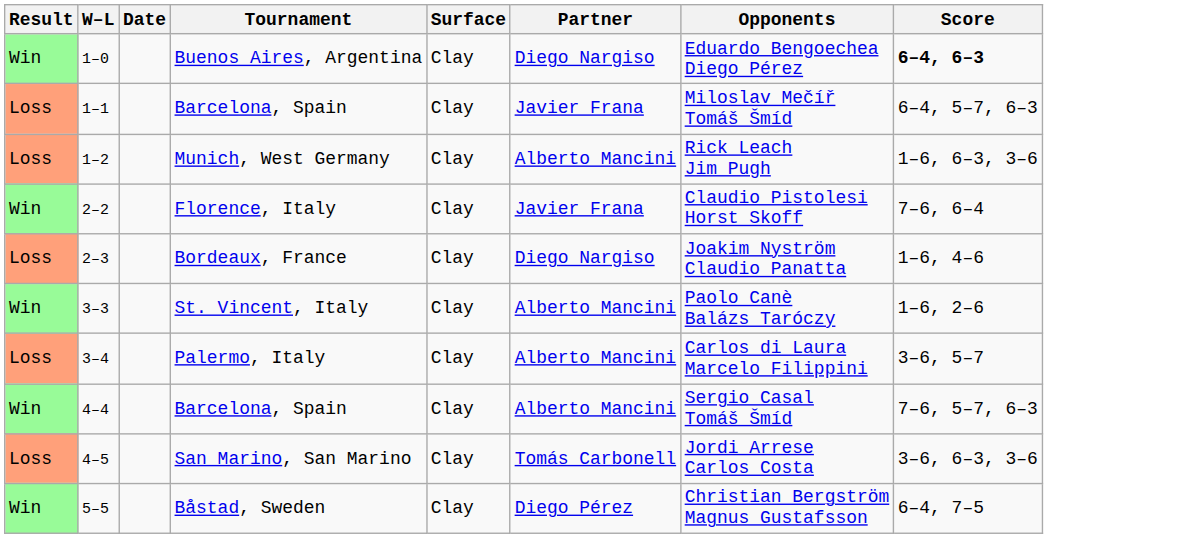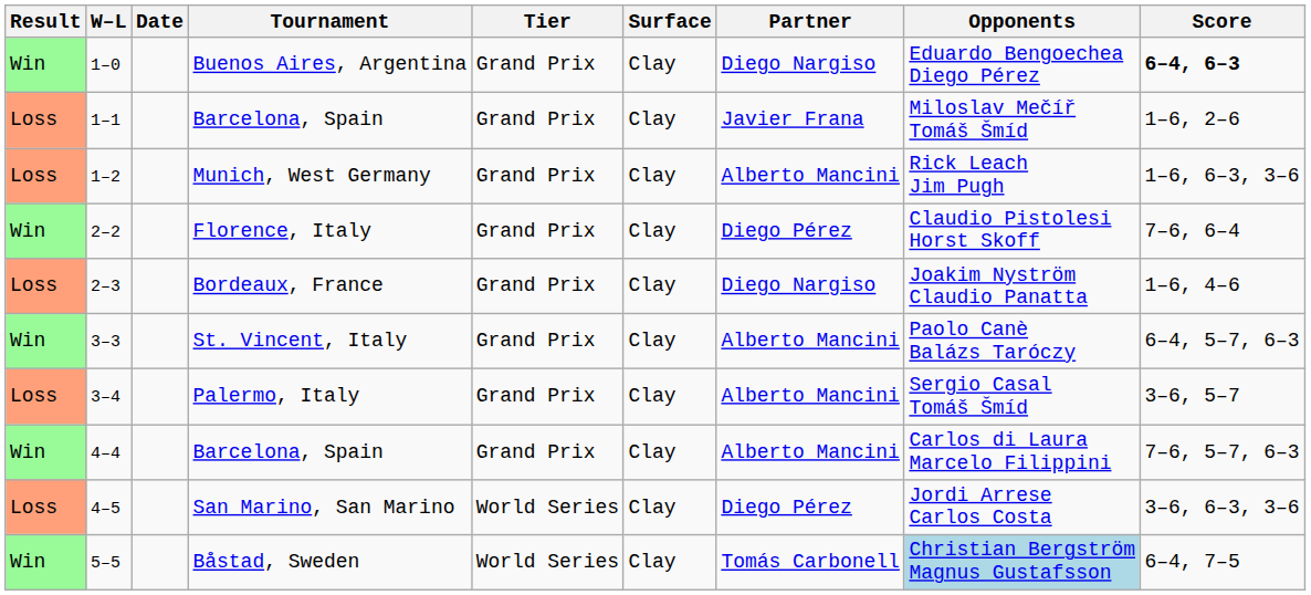+ column: Tier | Grand Prix | Grand Prix | Grand Prix | Grand Prix | Grand Prix | Grand Prix | Grand Prix | Grand Prix | World Series | World Series
1–1 / Barcelona, Spain | Score: 6–4, 5–7, 6–3 -> 1–6, 2–6
Florence, Italy | Partner: Javier Frana -> Diego Pérez
St. Vincent, Italy | Score: 1–6, 2–6 -> 6–4, 5–7, 6–3
Palermo, Italy | Opponents: Carlos di Laura Marcelo Filippini -> Sergio Casal Tomáš Šmíd
4–4 / Barcelona, Spain | Opponents: Sergio Casal Tomáš Šmíd -> Carlos di Laura Marcelo Filippini
San Marino, San Marino | Partner: Tomás Carbonell -> Diego Pérez
Båstad, Sweden | Partner: Diego Pérez -> Tomás Carbonell
Båstad, Sweden | Opponents: no background -> lightblue background
